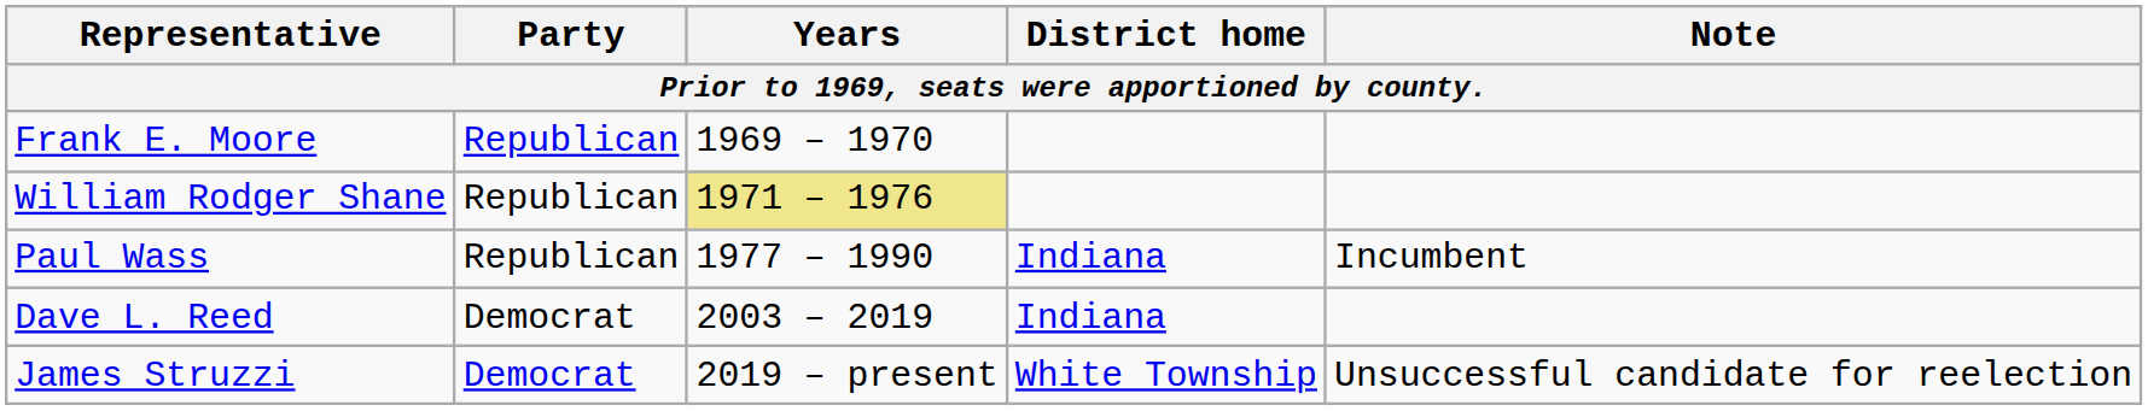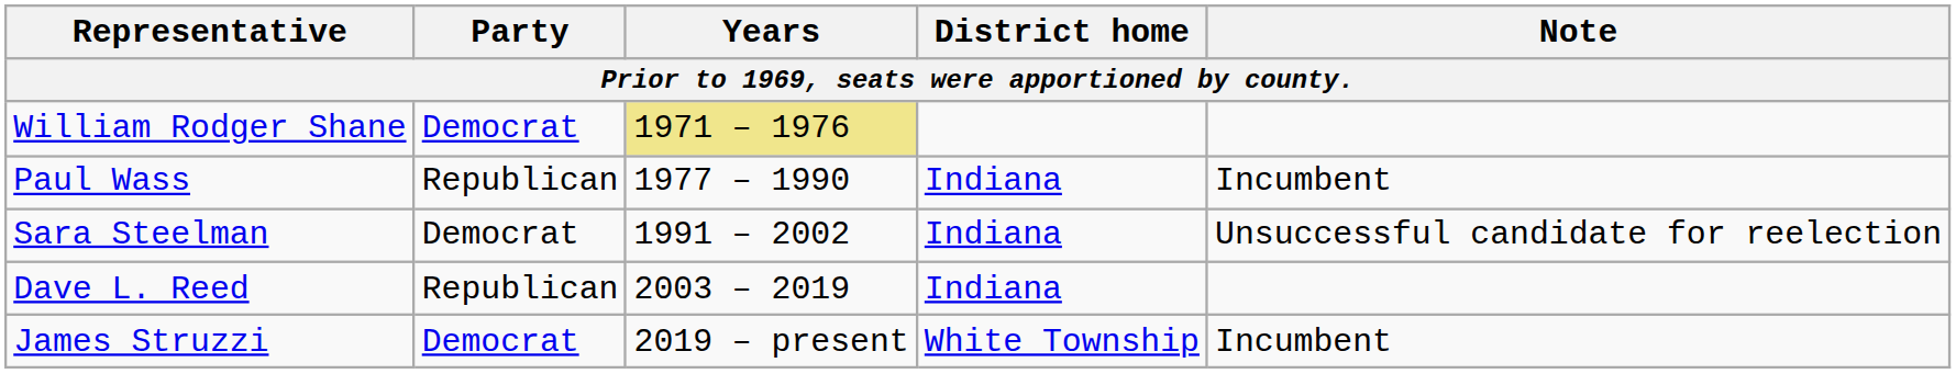- row: Frank E. Moore | Republican | 1969 – 1970
William Rodger Shane | Party: Republican -> Democrat
+ row: Sara Steelman | Democrat | 1991 – 2002 | Indiana | Unsuccessful candidate for reelection
Dave L. Reed | Party: Democrat -> Republican
James Struzzi | Note: Unsuccessful candidate for reelection -> Incumbent
